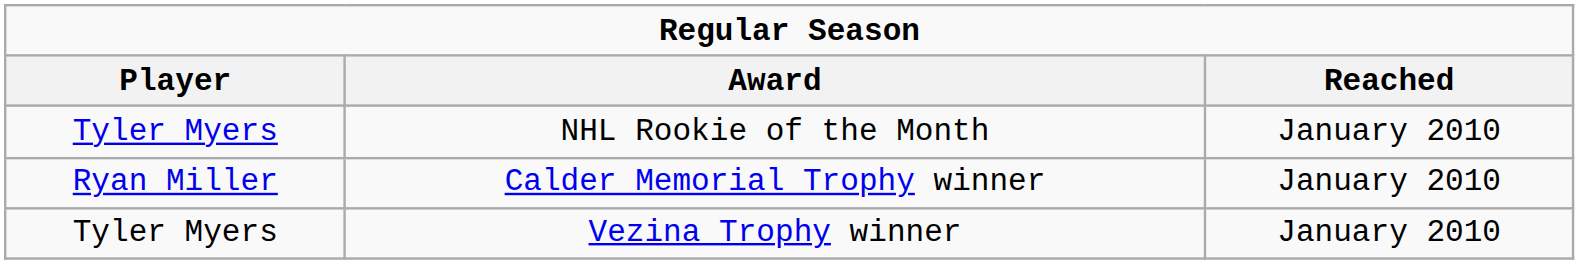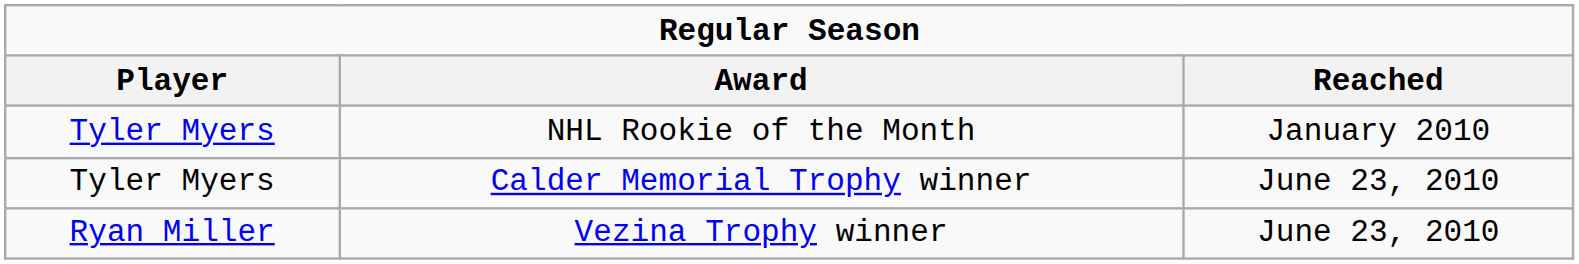Calder Memorial Trophy winner | Player: Ryan Miller -> Tyler Myers
Calder Memorial Trophy winner | Reached: January 2010 -> June 23, 2010
Vezina Trophy winner | Player: Tyler Myers -> Ryan Miller
Vezina Trophy winner | Reached: January 2010 -> June 23, 2010
